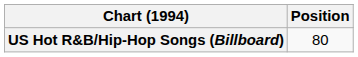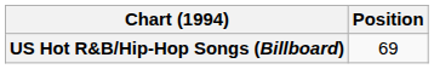US Hot R&B/Hip-Hop Songs (Billboard) | Position: 80 -> 69
